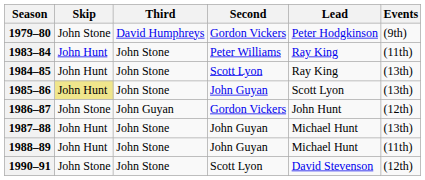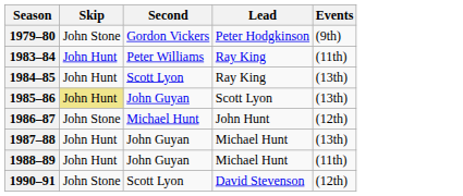- column: Third | David Humphreys | John Stone | John Stone | John Stone | John Guyan | John Stone | John Stone | John Stone
1986–87 | Second: Gordon Vickers -> Michael Hunt
